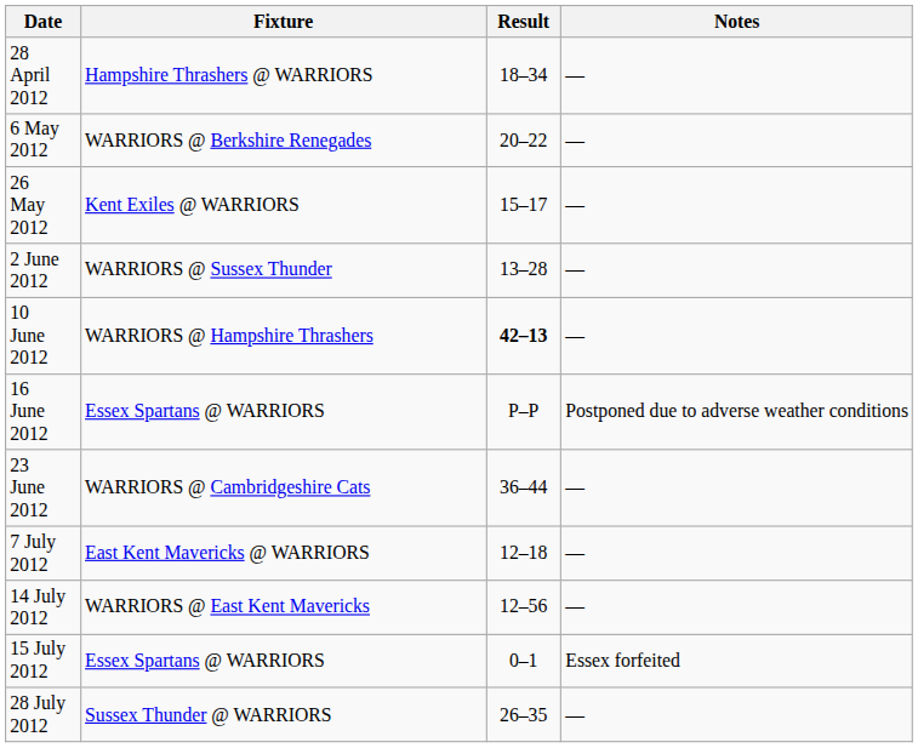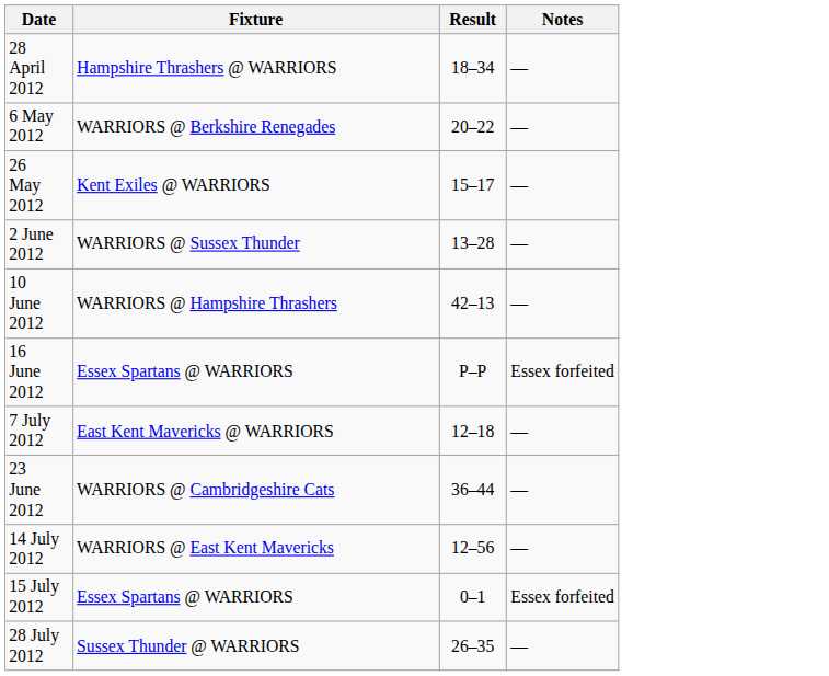10 June 2012 | Result: bold -> normal
16 June 2012 | Notes: Postponed due to adverse weather conditions -> Essex forfeited
rows swapped: 23 June 2012 <-> 7 July 2012
